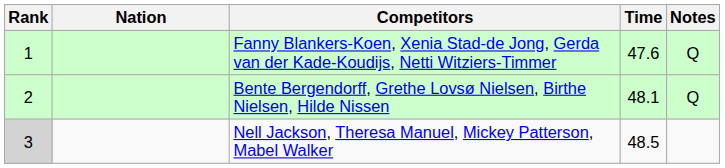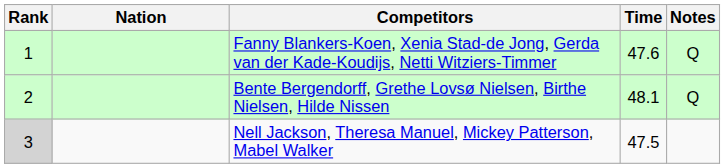Nell Jackson, Theresa Manuel, Mickey Patterson, Mabel Walker | Time: 48.5 -> 47.5
